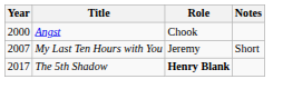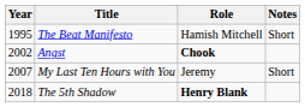+ row: 1995 | The Beat Manifesto | Hamish Mitchell | Short
Angst | Year: 2000 -> 2002
Angst | Role: normal -> bold
The 5th Shadow | Year: 2017 -> 2018
